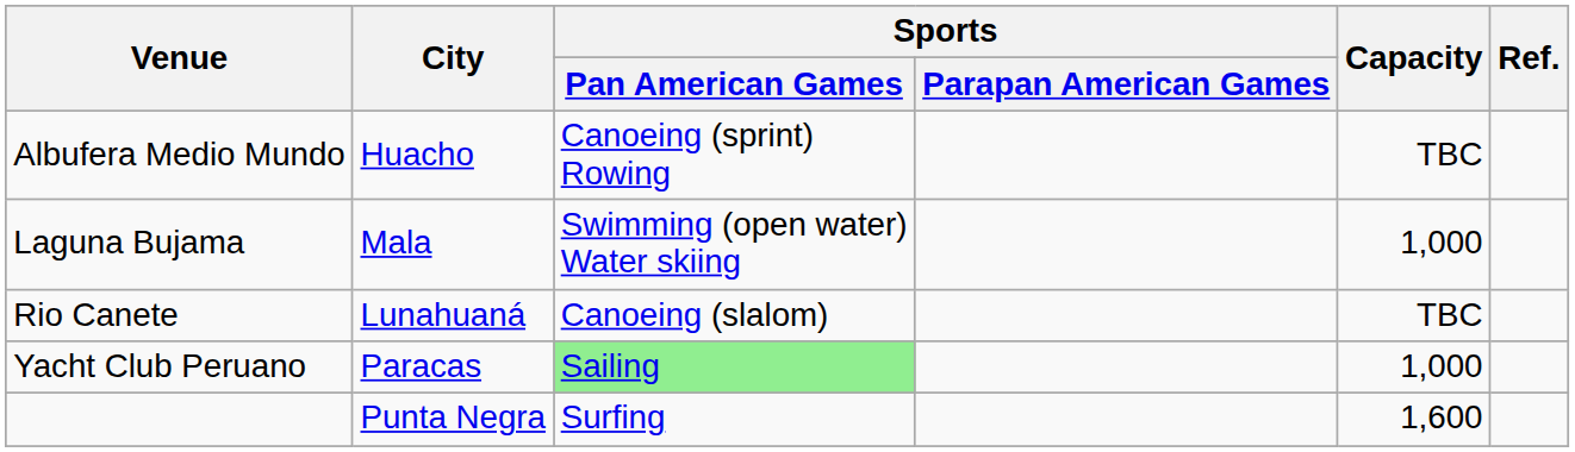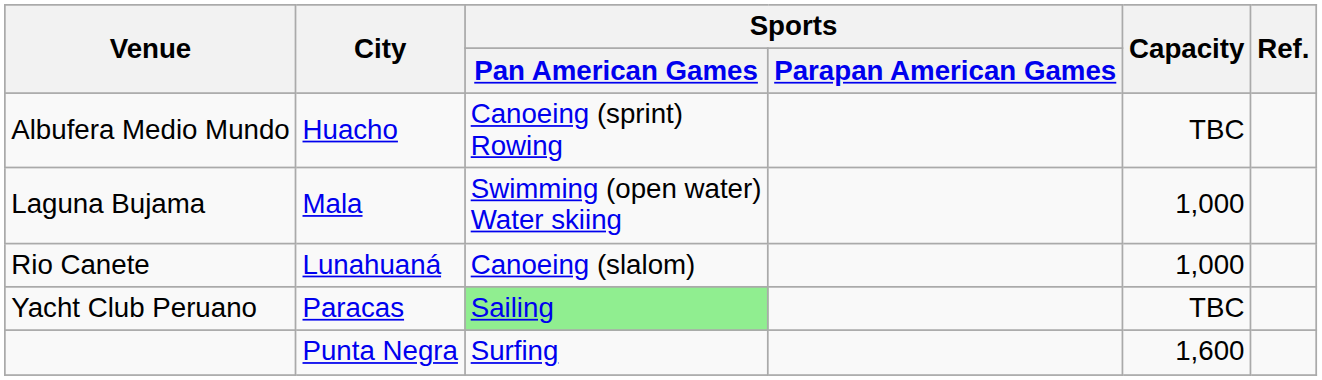Rio Canete | Capacity: TBC -> 1,000
Yacht Club Peruano | Capacity: 1,000 -> TBC
